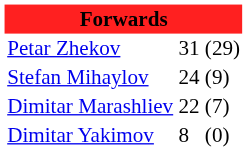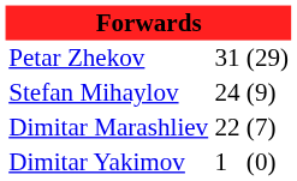Dimitar Yakimov | column 2: 8 -> 1
